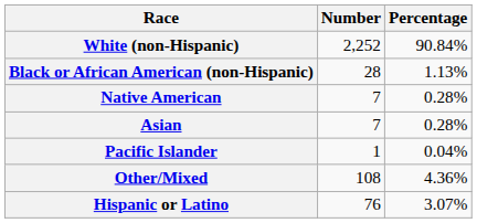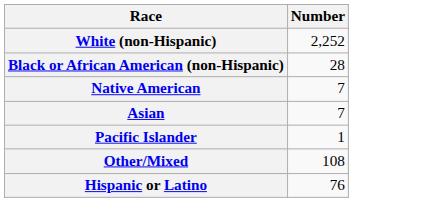- column: Percentage | 90.84% | 1.13% | 0.28% | 0.28% | 0.04% | 4.36% | 3.07%
